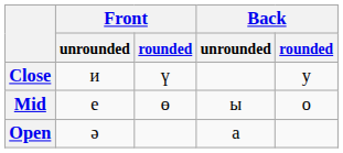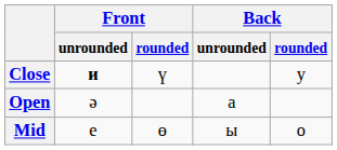Close | Front / unrounded: normal -> bold
rows swapped: Mid <-> Open
